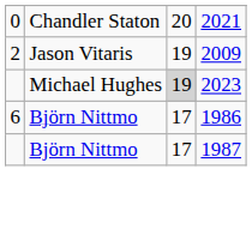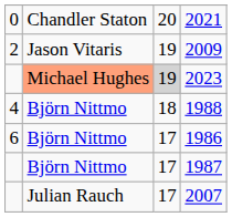2023 | column 2: no background -> lightsalmon background
+ row: 4 | Björn Nittmo | 18 | 1988
+ row: Julian Rauch | 17 | 2007
